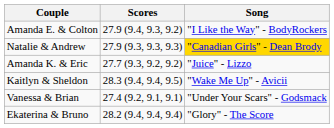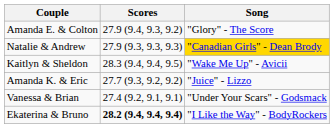Amanda E. & Colton | Song: "I Like the Way" - BodyRockers -> "Glory" - The Score
rows swapped: Kaitlyn & Sheldon <-> Amanda K. & Eric
Ekaterina & Bruno | Scores: normal -> bold
Ekaterina & Bruno | Song: "Glory" - The Score -> "I Like the Way" - BodyRockers
